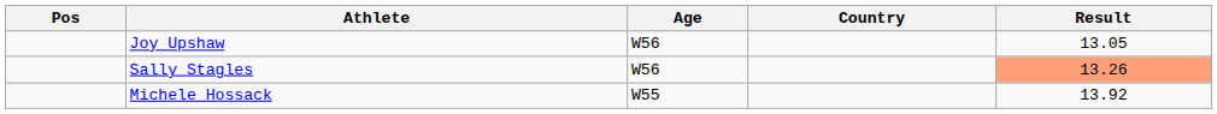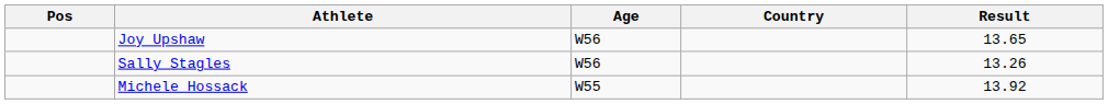Joy Upshaw | Result: 13.05 -> 13.65
Sally Stagles | Result: lightsalmon background -> no background
